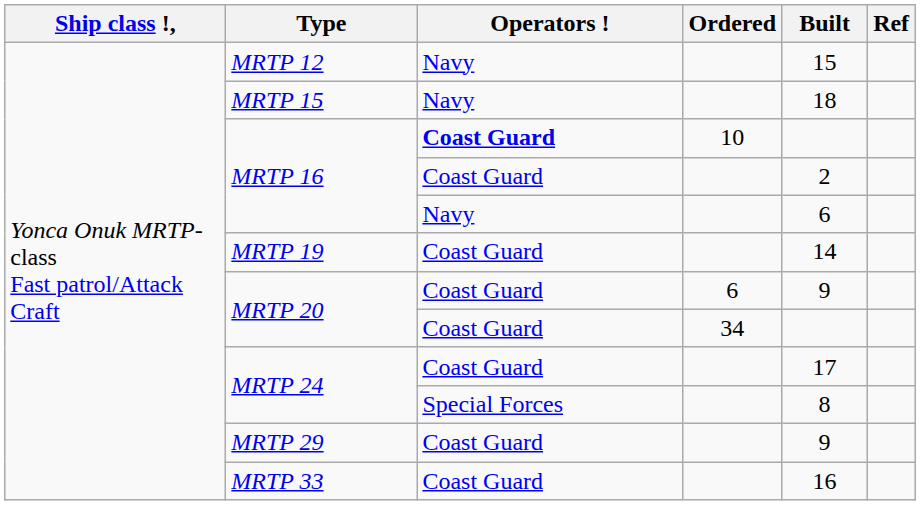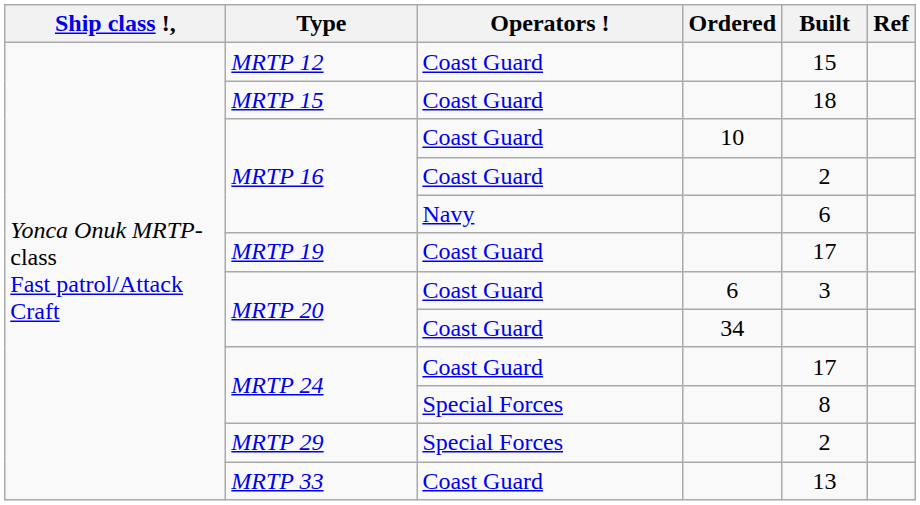MRTP 12 | Operators !: Navy -> Coast Guard
MRTP 15 | Operators !: Navy -> Coast Guard
MRTP 16 / 10 | Operators !: bold -> normal
MRTP 19 | Built: 14 -> 17
MRTP 20 / 6 | Built: 9 -> 3
MRTP 29 | Operators !: Coast Guard -> Special Forces
MRTP 29 | Built: 9 -> 2
MRTP 33 | Built: 16 -> 13
